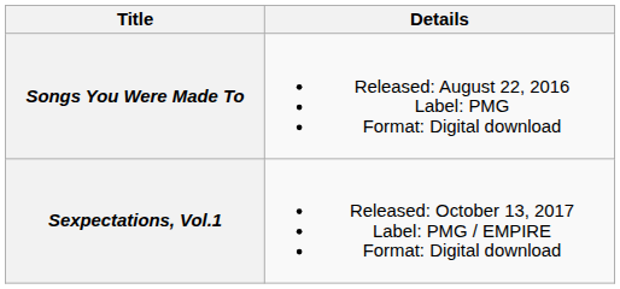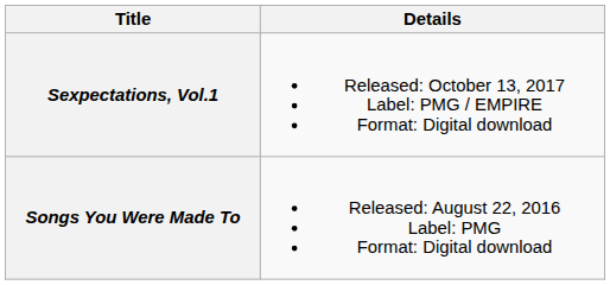rows swapped: Songs You Were Made To <-> Sexpectations, Vol.1
